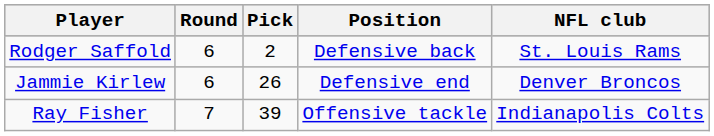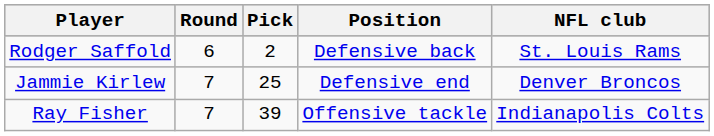Jammie Kirlew | Round: 6 -> 7
Jammie Kirlew | Pick: 26 -> 25
